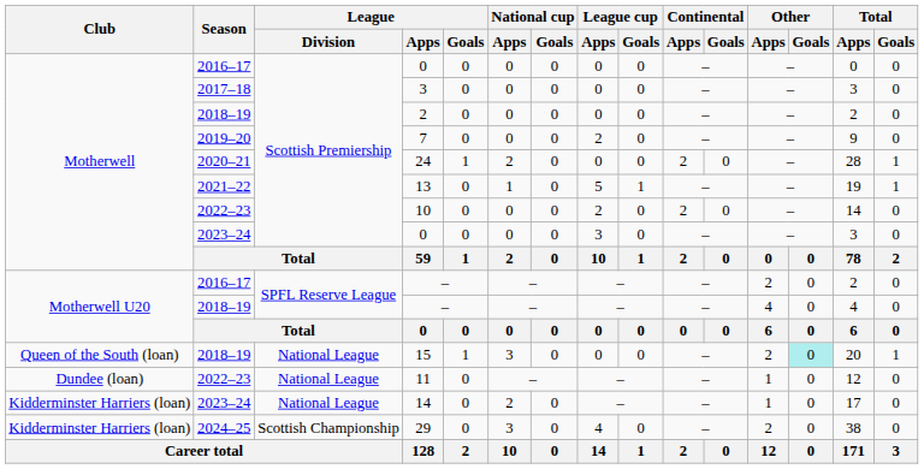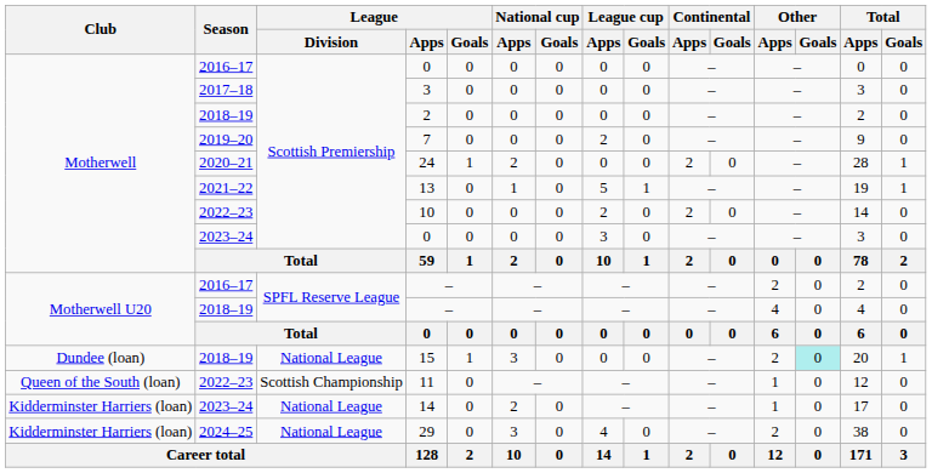15 | Club: Queen of the South (loan) -> Dundee (loan)
11 | Club: Dundee (loan) -> Queen of the South (loan)
11 | League / Division: National League -> Scottish Championship
29 | League / Division: Scottish Championship -> National League
